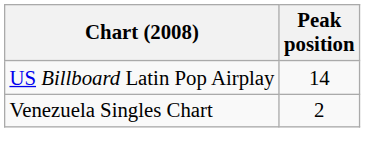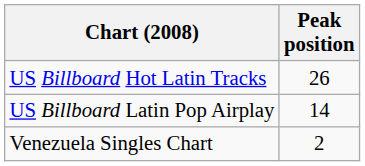+ row: US Billboard Hot Latin Tracks | 26
